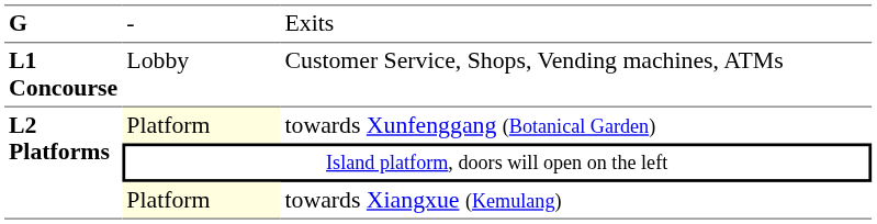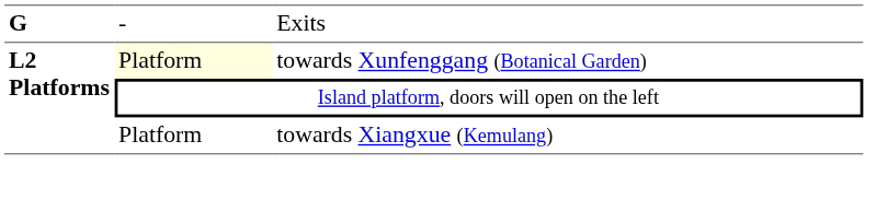- row: L1 Concourse | Lobby | Customer Service, Shops, Vending machines, ATMs
towards Xiangxue (Kemulang) | column 2: lightyellow background -> no background
